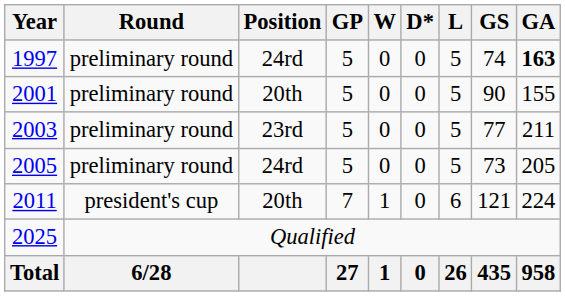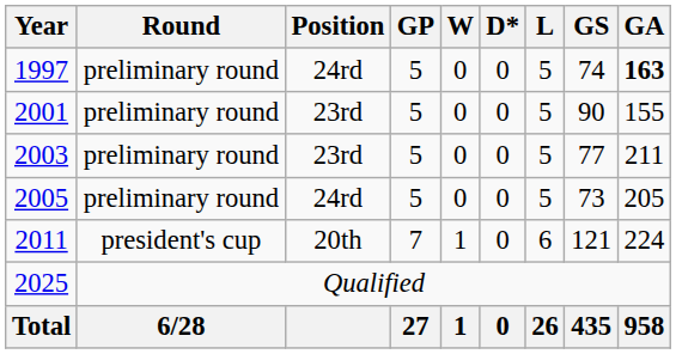2001 | Position: 20th -> 23rd
